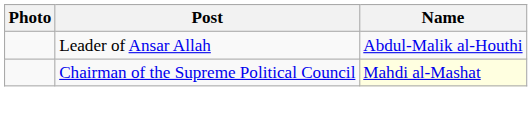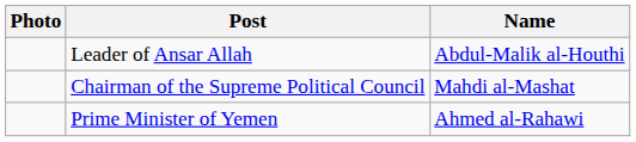Chairman of the Supreme Political Council | Name: lightyellow background -> no background
+ row: Prime Minister of Yemen | Ahmed al-Rahawi
